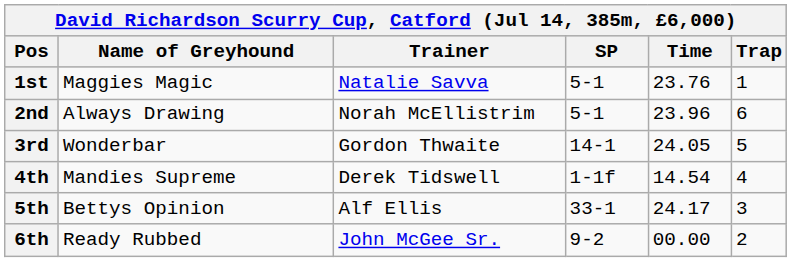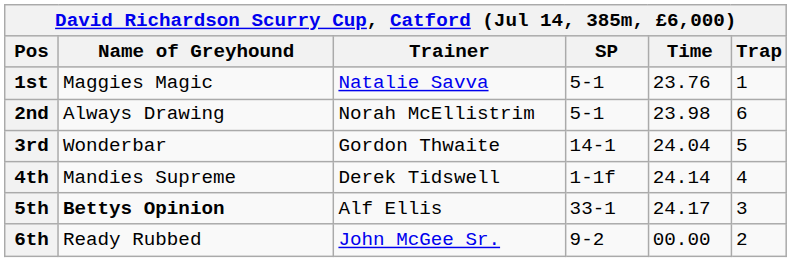2nd | Time: 23.96 -> 23.98
3rd | Time: 24.05 -> 24.04
4th | Time: 14.54 -> 24.14
5th | Name of Greyhound: normal -> bold
